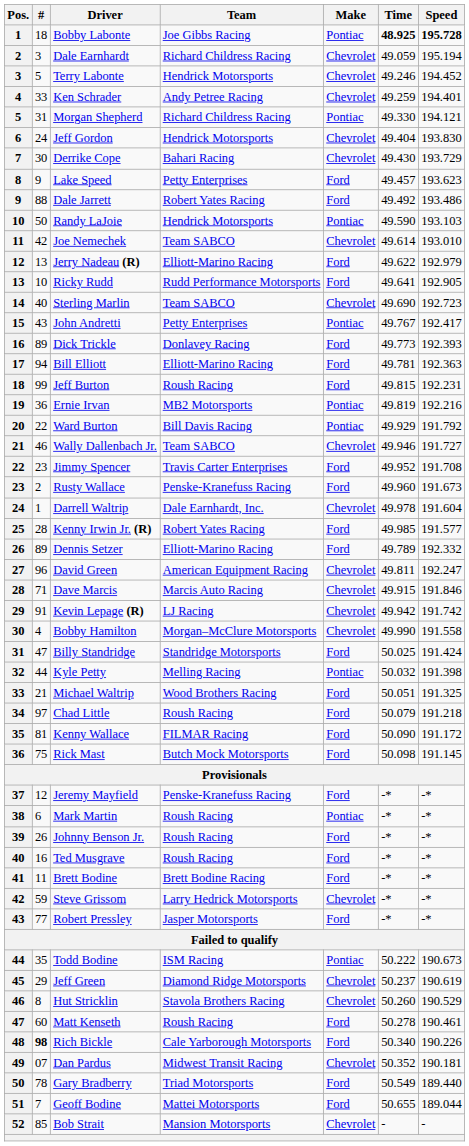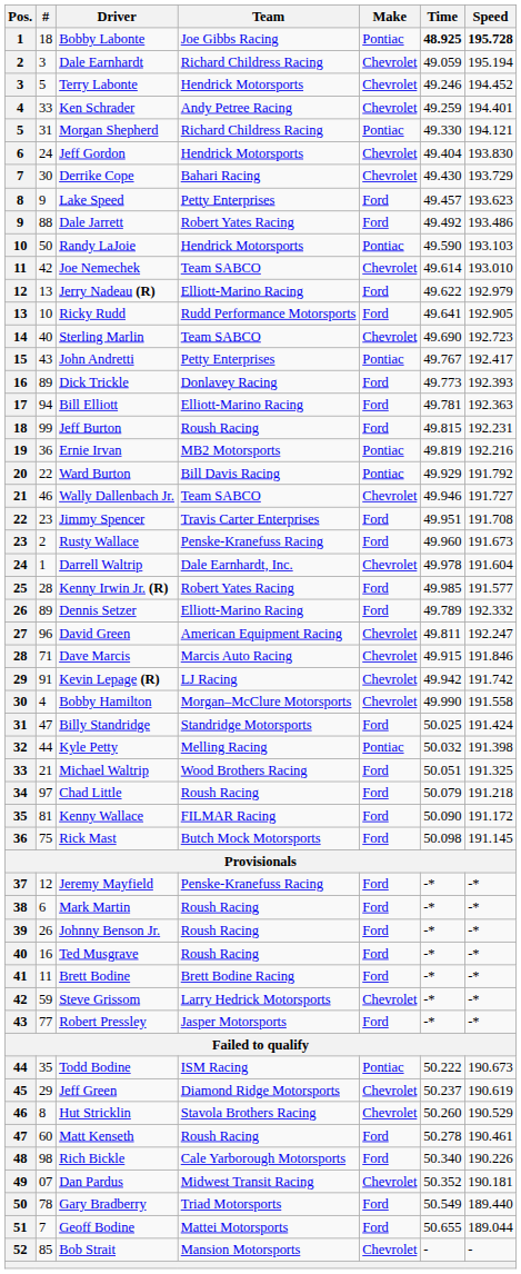Jimmy Spencer | Time: 49.952 -> 49.951
Mark Martin | Make: Pontiac -> Ford
Rich Bickle | #: bold -> normal
